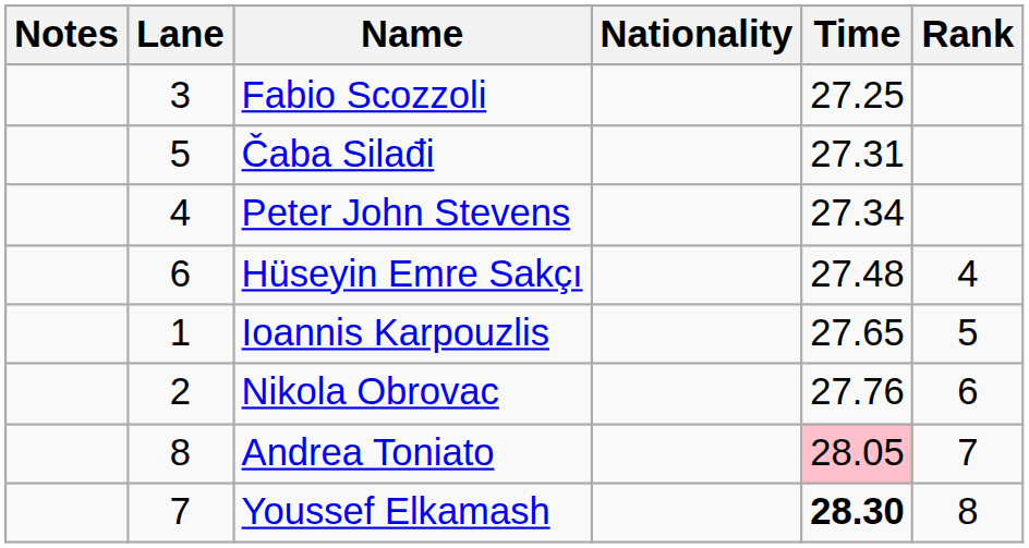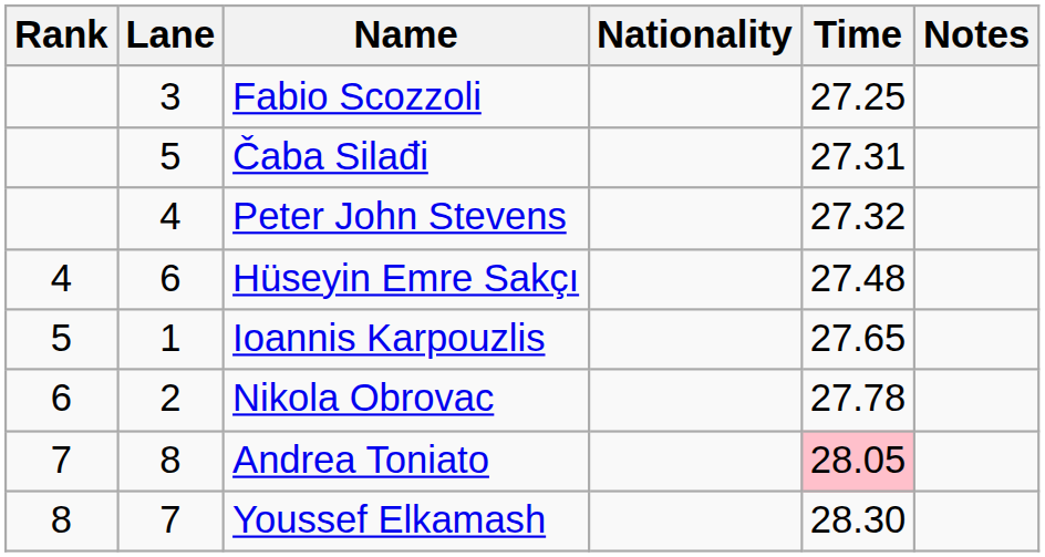columns swapped: Rank <-> Notes
Peter John Stevens | Time: 27.34 -> 27.32
Nikola Obrovac | Time: 27.76 -> 27.78
Youssef Elkamash | Time: bold -> normal
